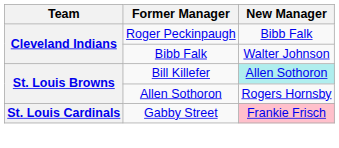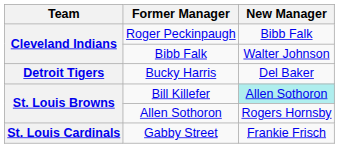+ row: Detroit Tigers | Bucky Harris | Del Baker
Gabby Street | New Manager: pink background -> no background
